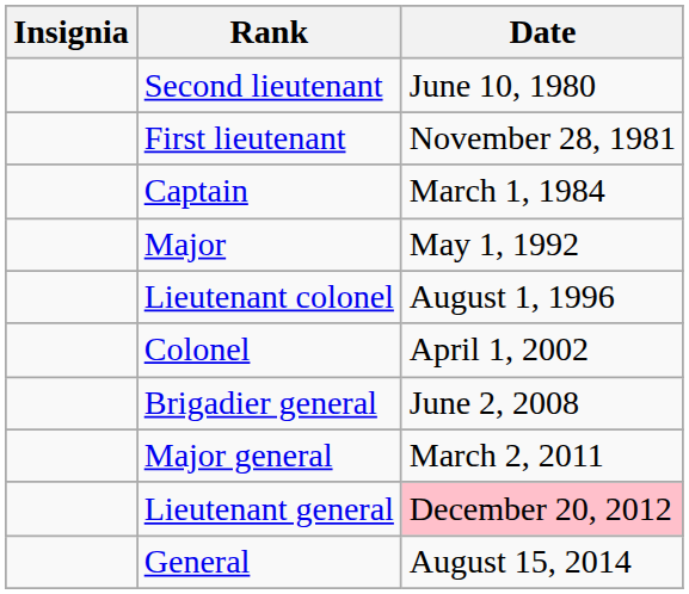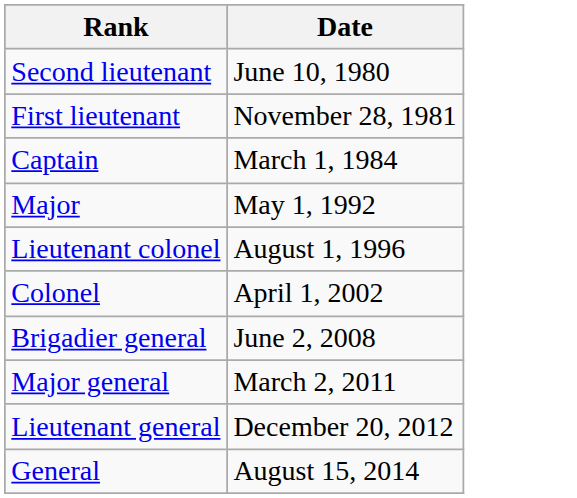- column: Insignia
Lieutenant general | Date: pink background -> no background
